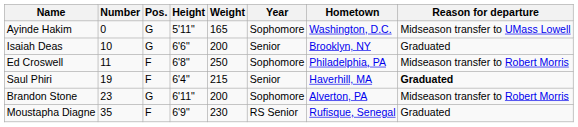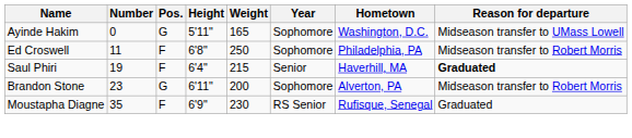- row: Isaiah Deas | 10 | G | 6'6" | 200 | Senior | Brooklyn, NY | Graduated
